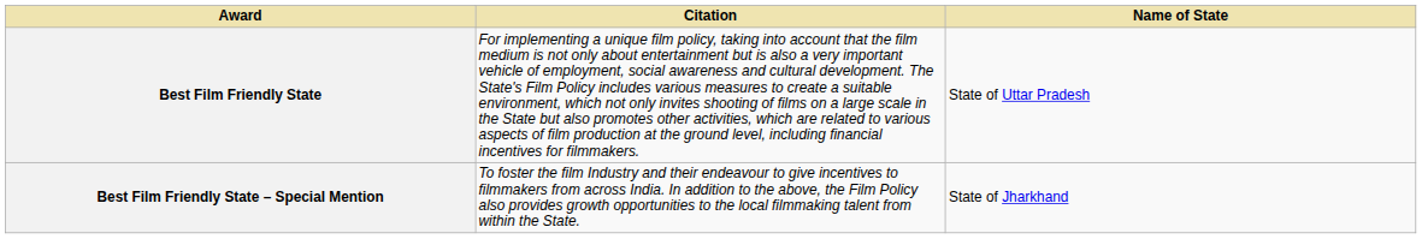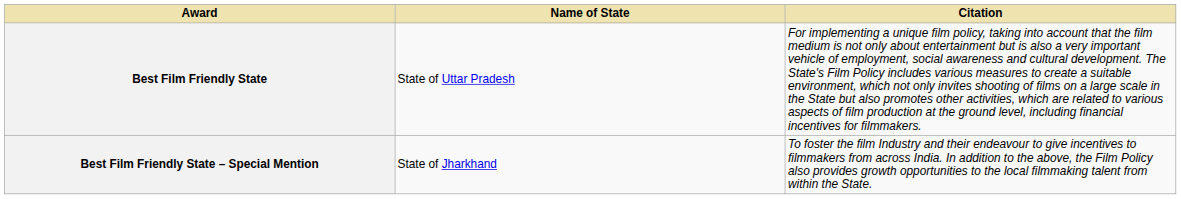columns swapped: Name of State <-> Citation
